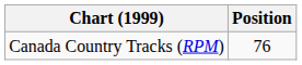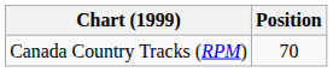Canada Country Tracks (RPM) | Position: 76 -> 70
